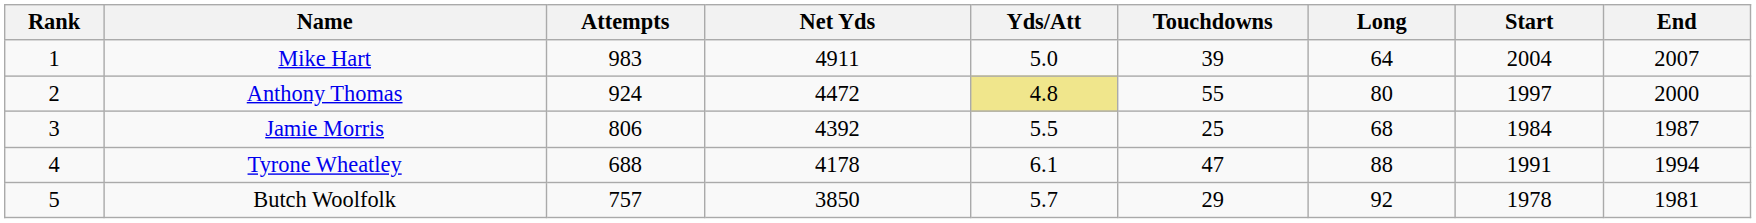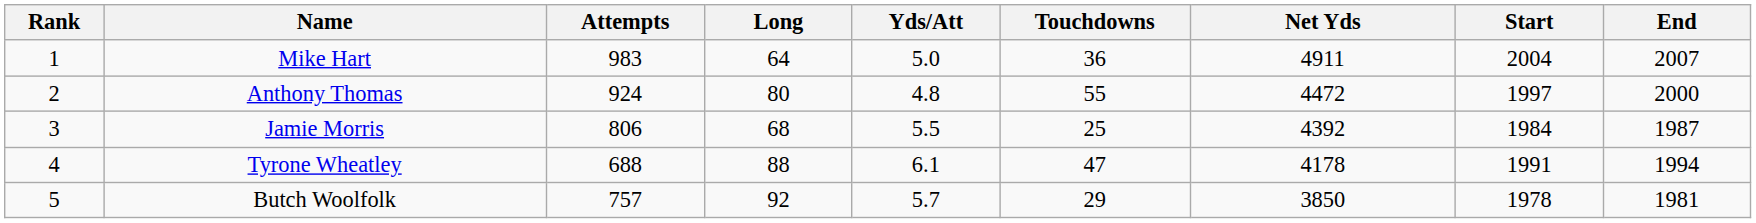columns swapped: Net Yds <-> Long
Mike Hart | Touchdowns: 39 -> 36
Anthony Thomas | Yds/Att: khaki background -> no background
